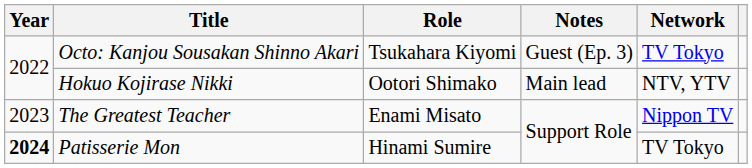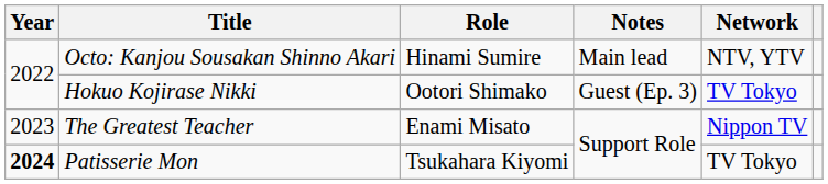Octo: Kanjou Sousakan Shinno Akari | Role: Tsukahara Kiyomi -> Hinami Sumire
Octo: Kanjou Sousakan Shinno Akari | Notes: Guest (Ep. 3) -> Main lead
Octo: Kanjou Sousakan Shinno Akari | Network: TV Tokyo -> NTV, YTV
Hokuo Kojirase Nikki | Notes: Main lead -> Guest (Ep. 3)
Hokuo Kojirase Nikki | Network: NTV, YTV -> TV Tokyo
Patisserie Mon | Role: Hinami Sumire -> Tsukahara Kiyomi
